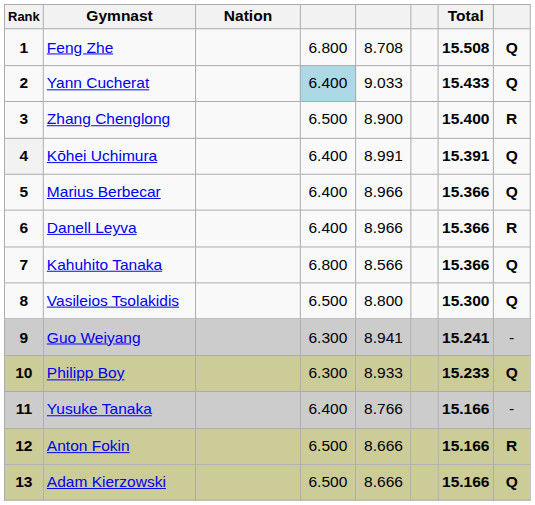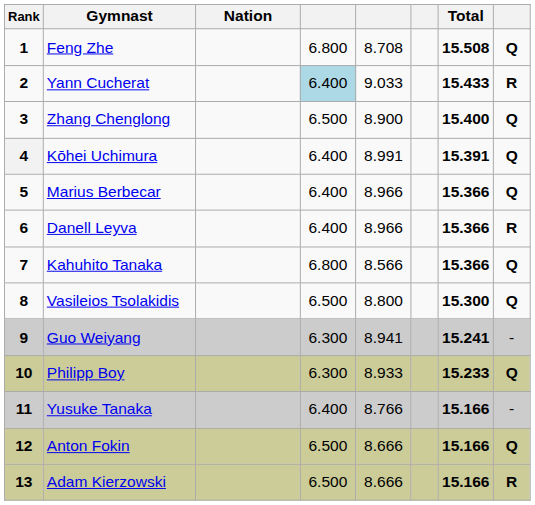Yann Cucherat | column 8: Q -> R
Zhang Chenglong | column 8: R -> Q
Anton Fokin | column 8: R -> Q
Adam Kierzowski | column 8: Q -> R
